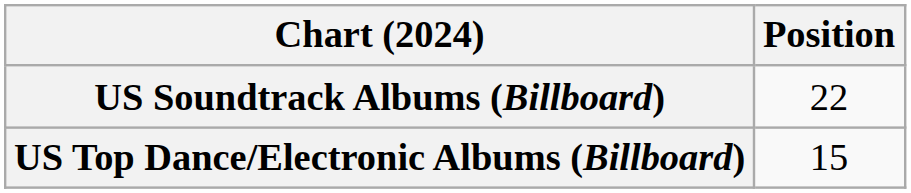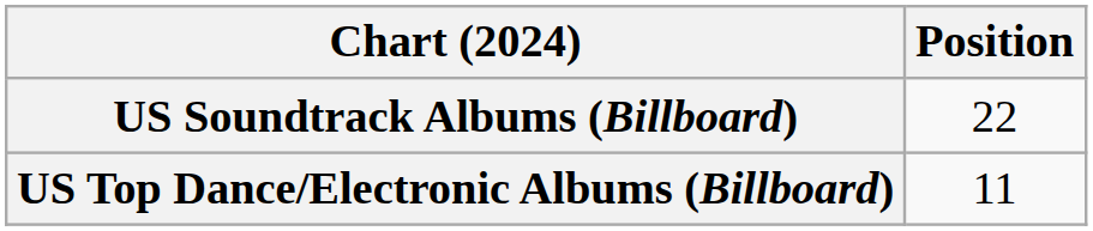US Top Dance/Electronic Albums (Billboard) | Position: 15 -> 11
